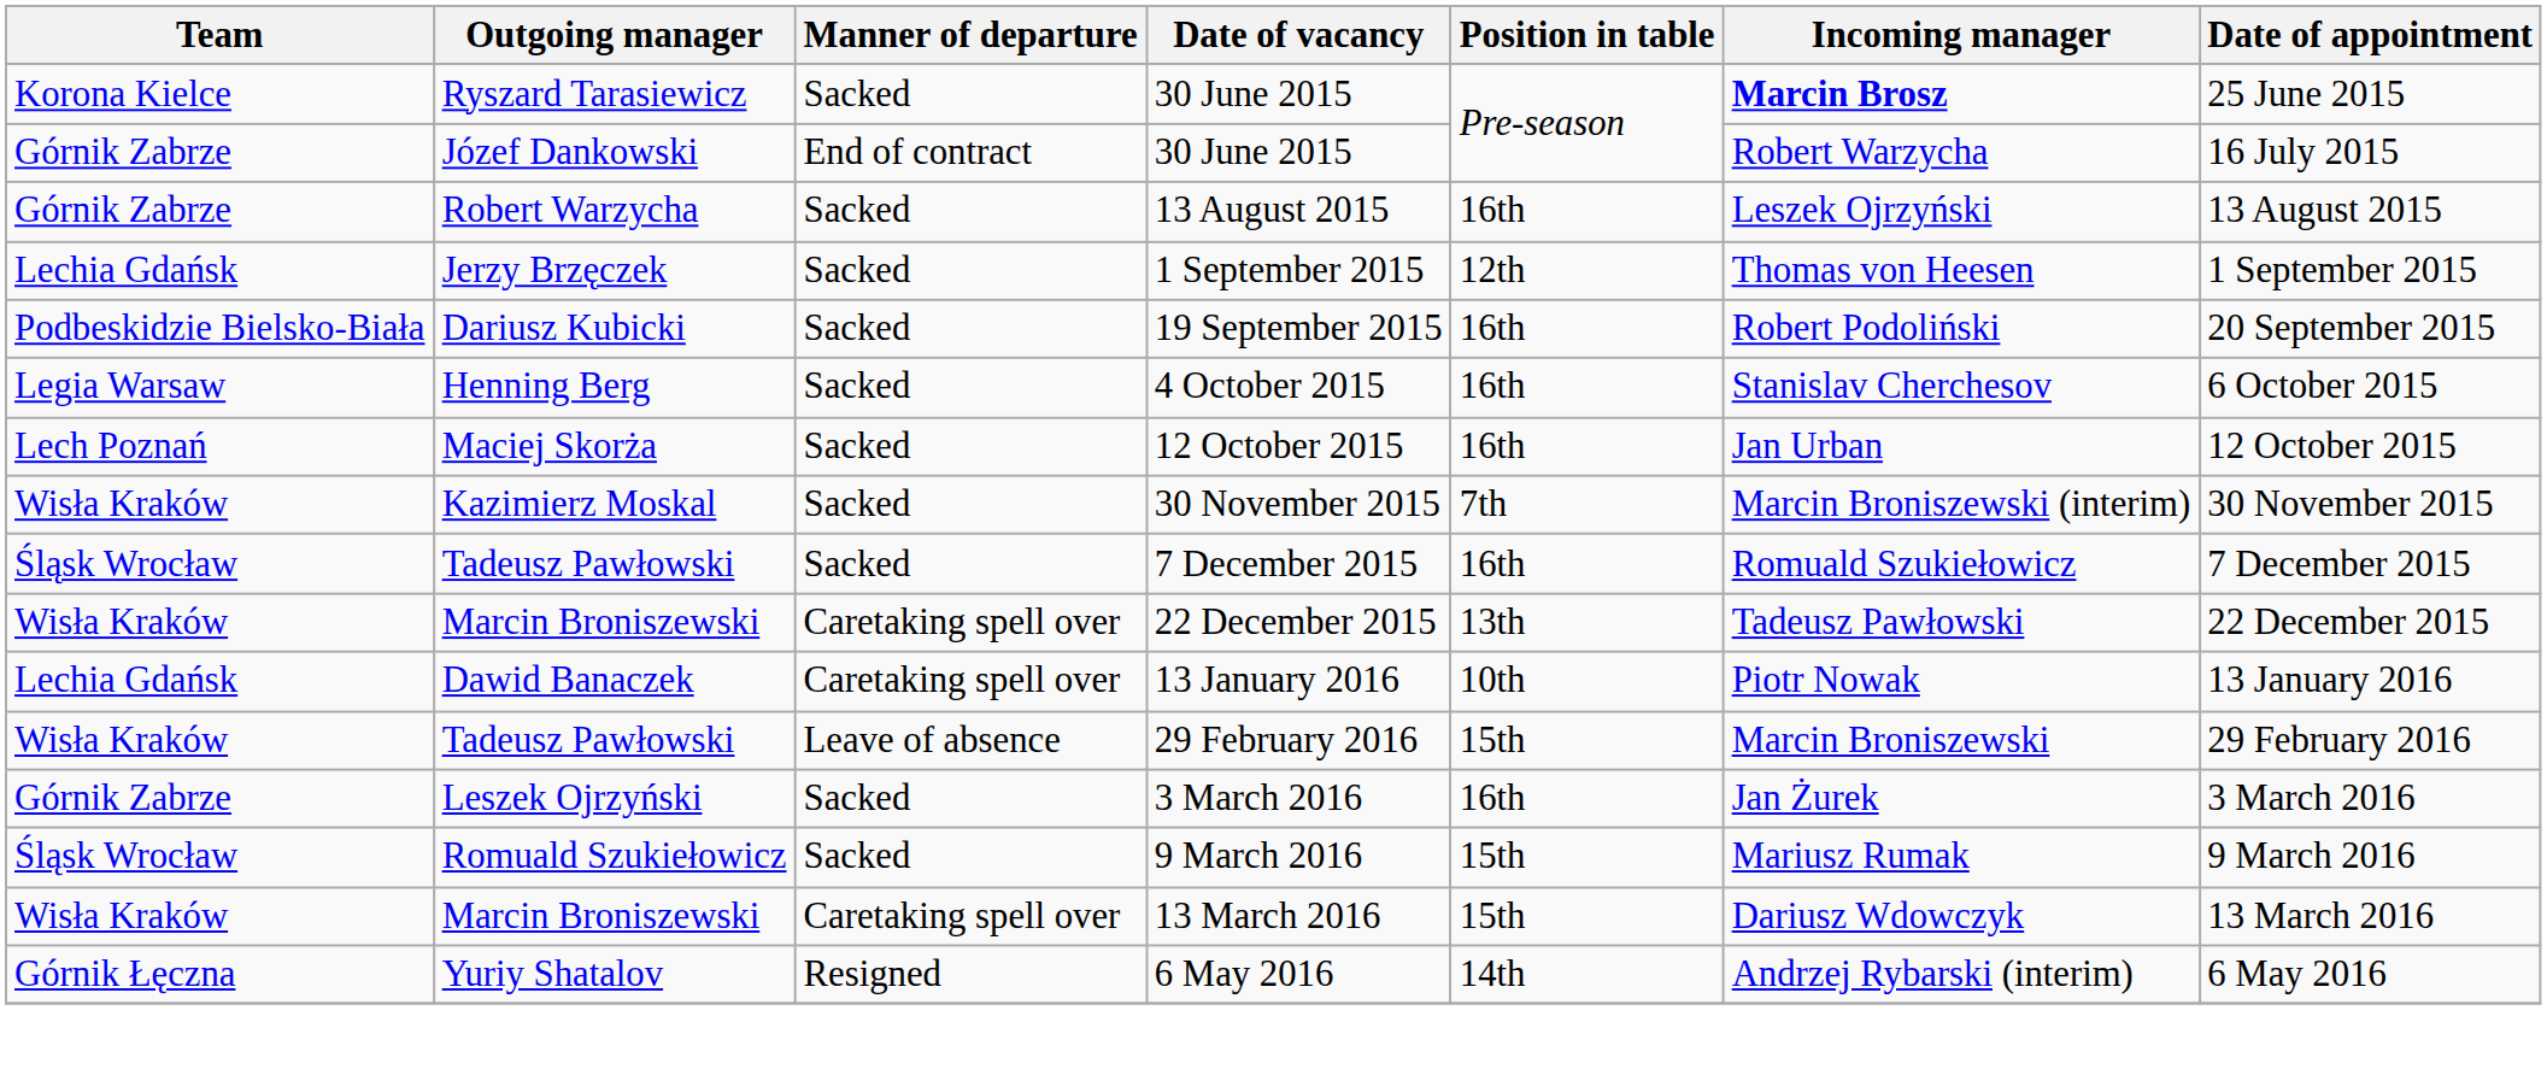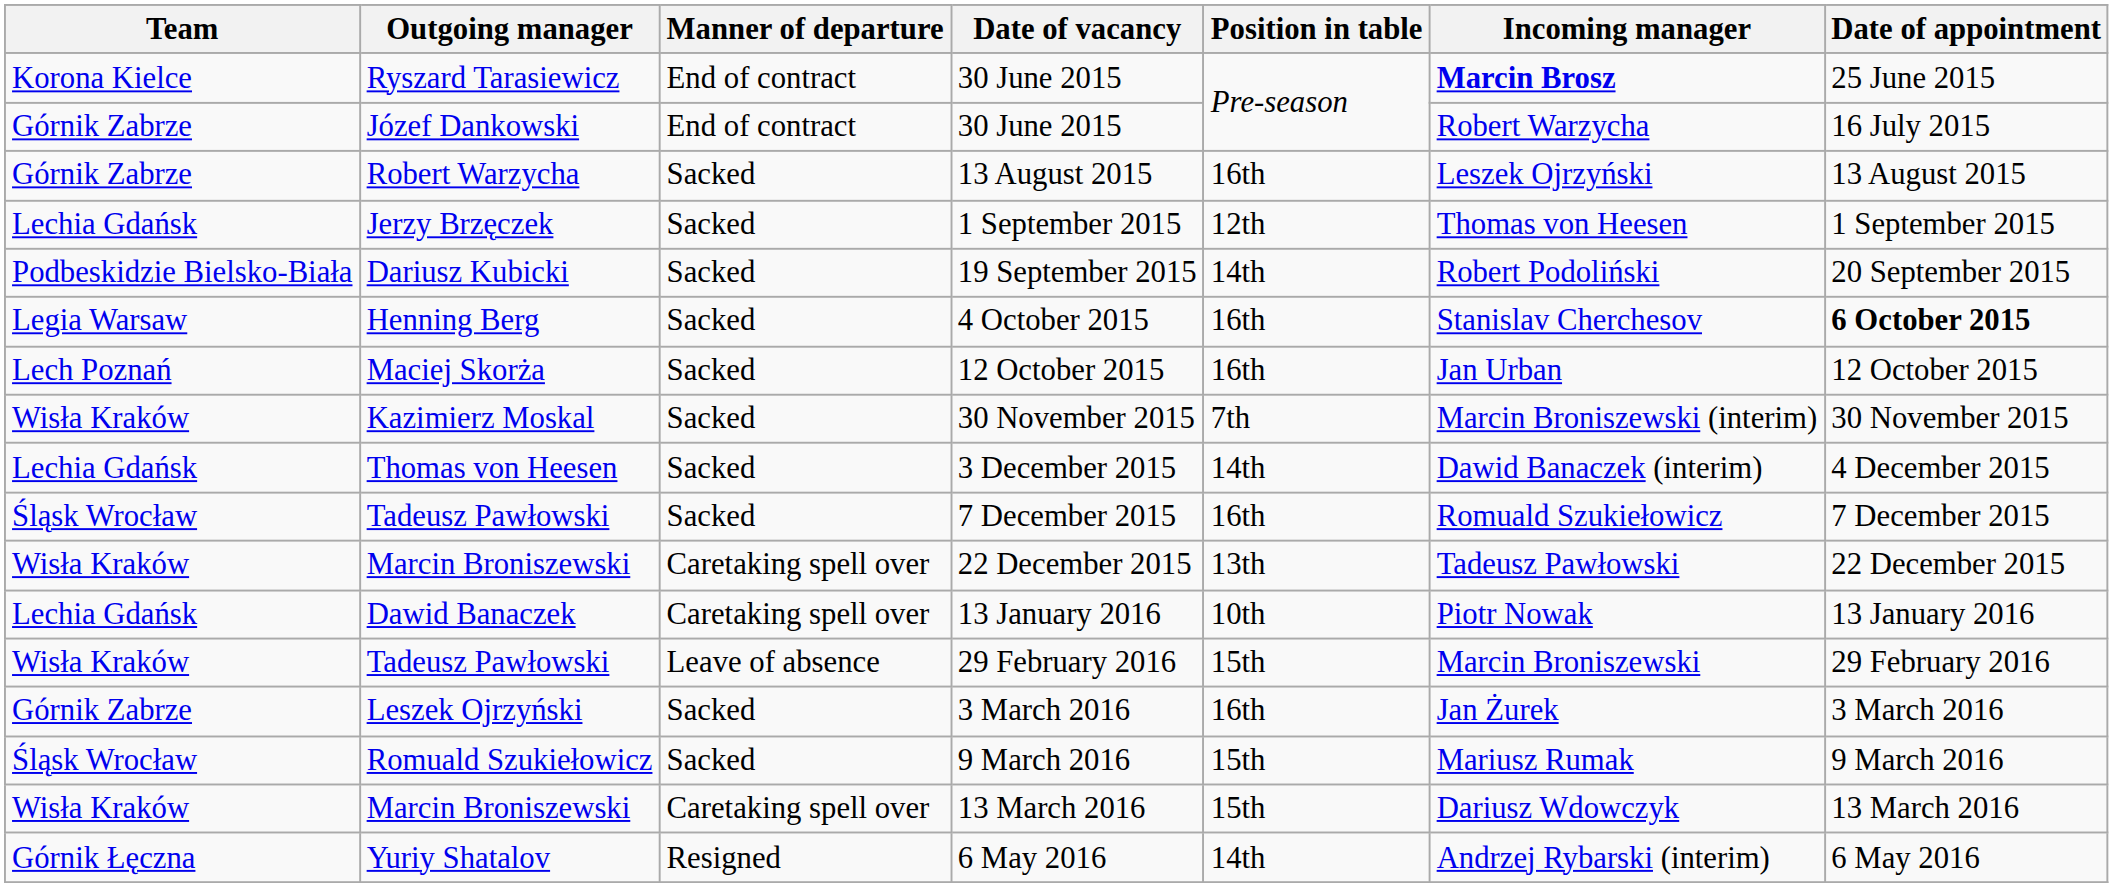Ryszard Tarasiewicz / 30 June 2015 | Manner of departure: Sacked -> End of contract
19 September 2015 | Position in table: 16th -> 14th
4 October 2015 | Date of appointment: normal -> bold
+ row: Lechia Gdańsk | Thomas von Heesen | Sacked | 3 December 2015 | 14th | Dawid Banaczek (interim) | 4 December 2015
